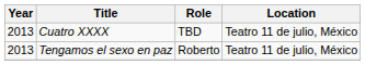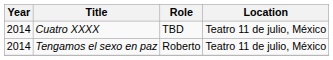Cuatro XXXX | Year: 2013 -> 2014
Tengamos el sexo en paz | Year: 2013 -> 2014
